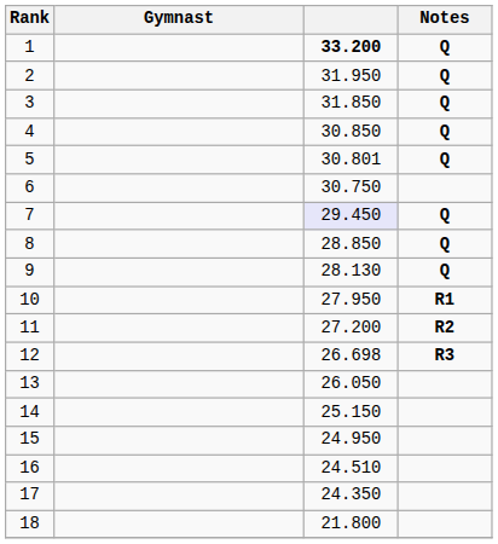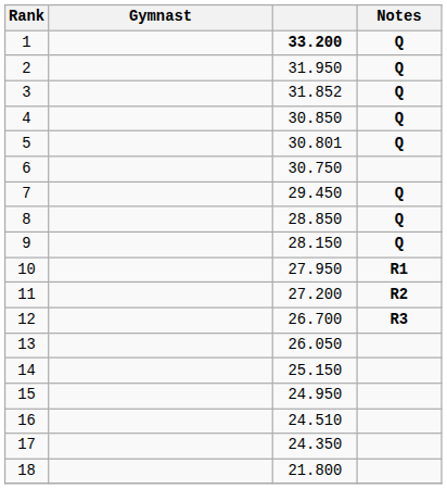3 | column 3: 31.850 -> 31.852
7 | column 3: lavender background -> no background
9 | column 3: 28.130 -> 28.150
12 | column 3: 26.698 -> 26.700
